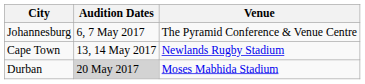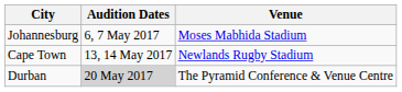Johannesburg | Venue: The Pyramid Conference & Venue Centre -> Moses Mabhida Stadium
Durban | Venue: Moses Mabhida Stadium -> The Pyramid Conference & Venue Centre
